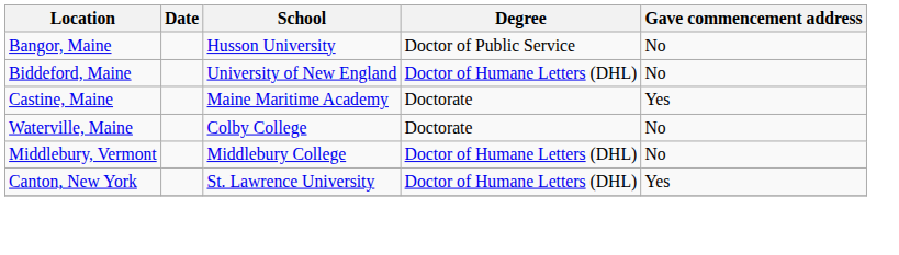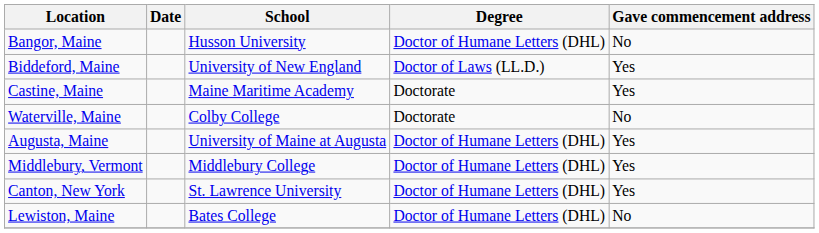Bangor, Maine | Degree: Doctor of Public Service -> Doctor of Humane Letters (DHL)
Biddeford, Maine | Degree: Doctor of Humane Letters (DHL) -> Doctor of Laws (LL.D.)
Biddeford, Maine | Gave commencement address: No -> Yes
+ row: Augusta, Maine | University of Maine at Augusta | Doctor of Humane Letters (DHL) | Yes
Middlebury, Vermont | Gave commencement address: No -> Yes
+ row: Lewiston, Maine | Bates College | Doctor of Humane Letters (DHL) | No
